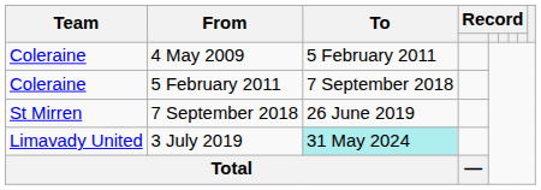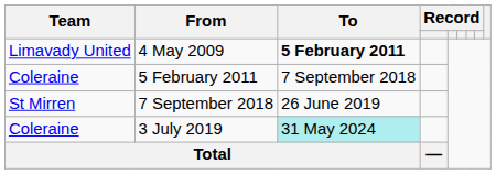4 May 2009 | Team: Coleraine -> Limavady United
4 May 2009 | To: normal -> bold
3 July 2019 | Team: Limavady United -> Coleraine
